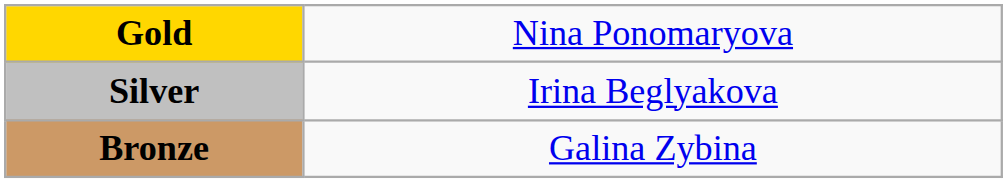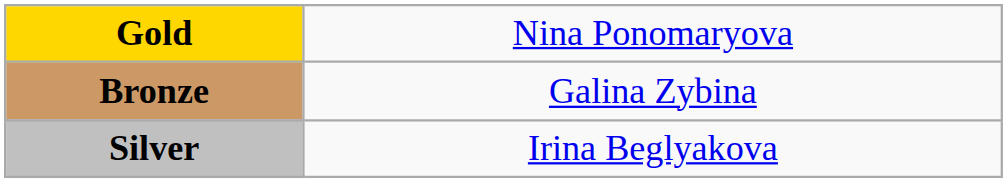rows swapped: Silver <-> Bronze
